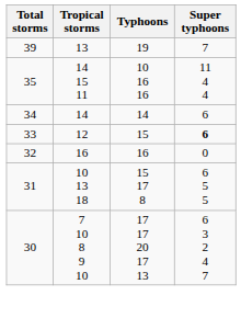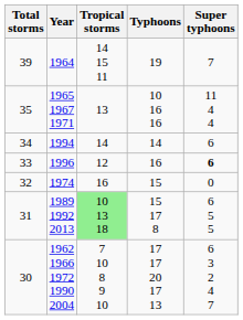+ column: Year | 1964 | 1965 1967 1971 | 1994 | 1996 | 1974 | 1989 1992 2013 | 1962 1966 1972 1990 2004
39 | Tropical storms: 13 -> 14 15 11
35 | Tropical storms: 14 15 11 -> 13
33 | Typhoons: 15 -> 16
32 | Typhoons: 16 -> 15
31 | Tropical storms: no background -> lightgreen background
